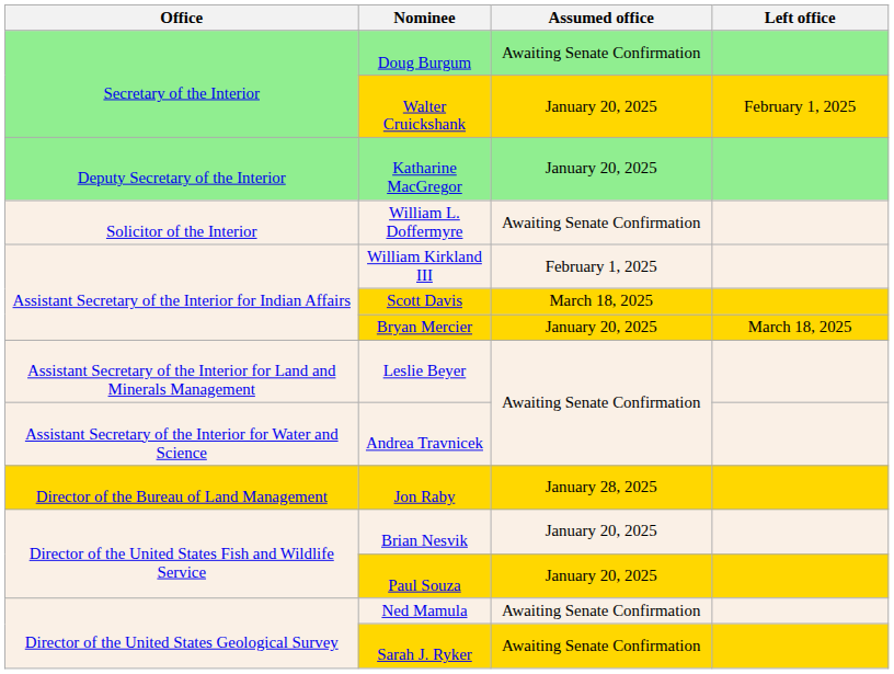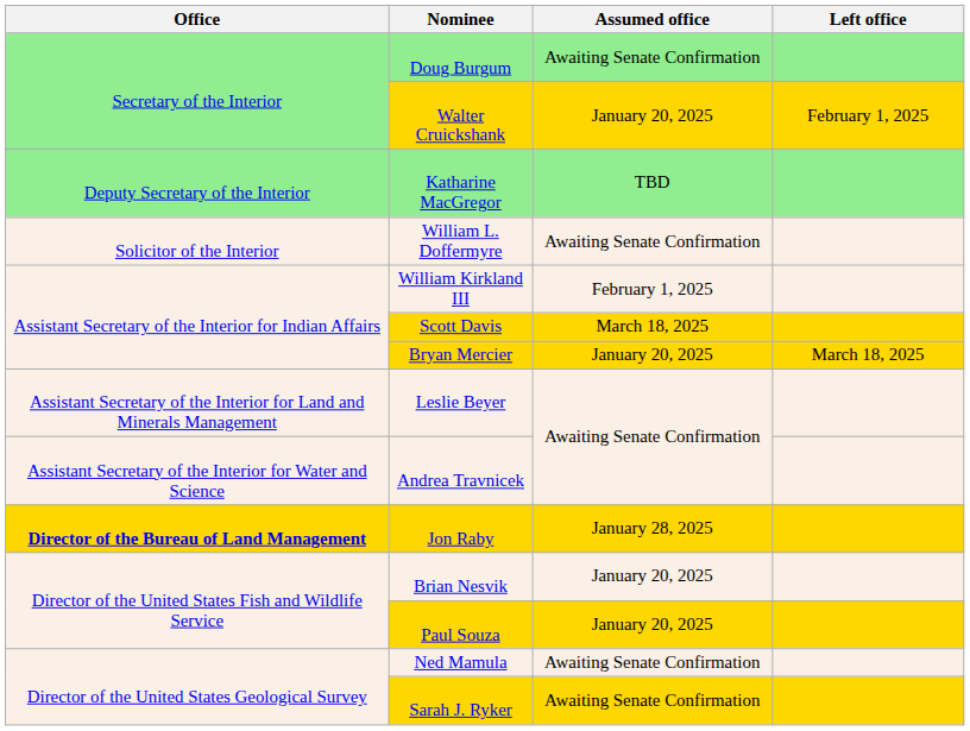Katharine MacGregor | Assumed office: January 20, 2025 -> TBD
Jon Raby | Office: normal -> bold
